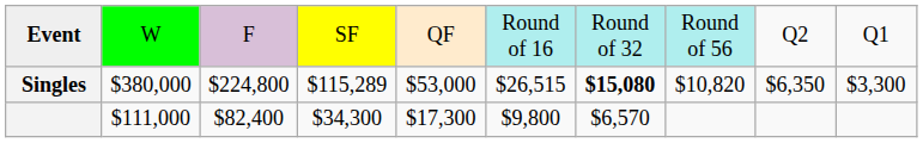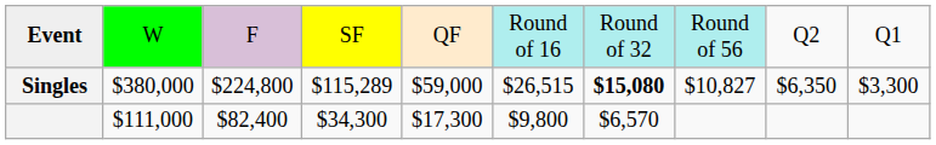Singles | column 5: $53,000 -> $59,000
Singles | column 8: $10,820 -> $10,827
